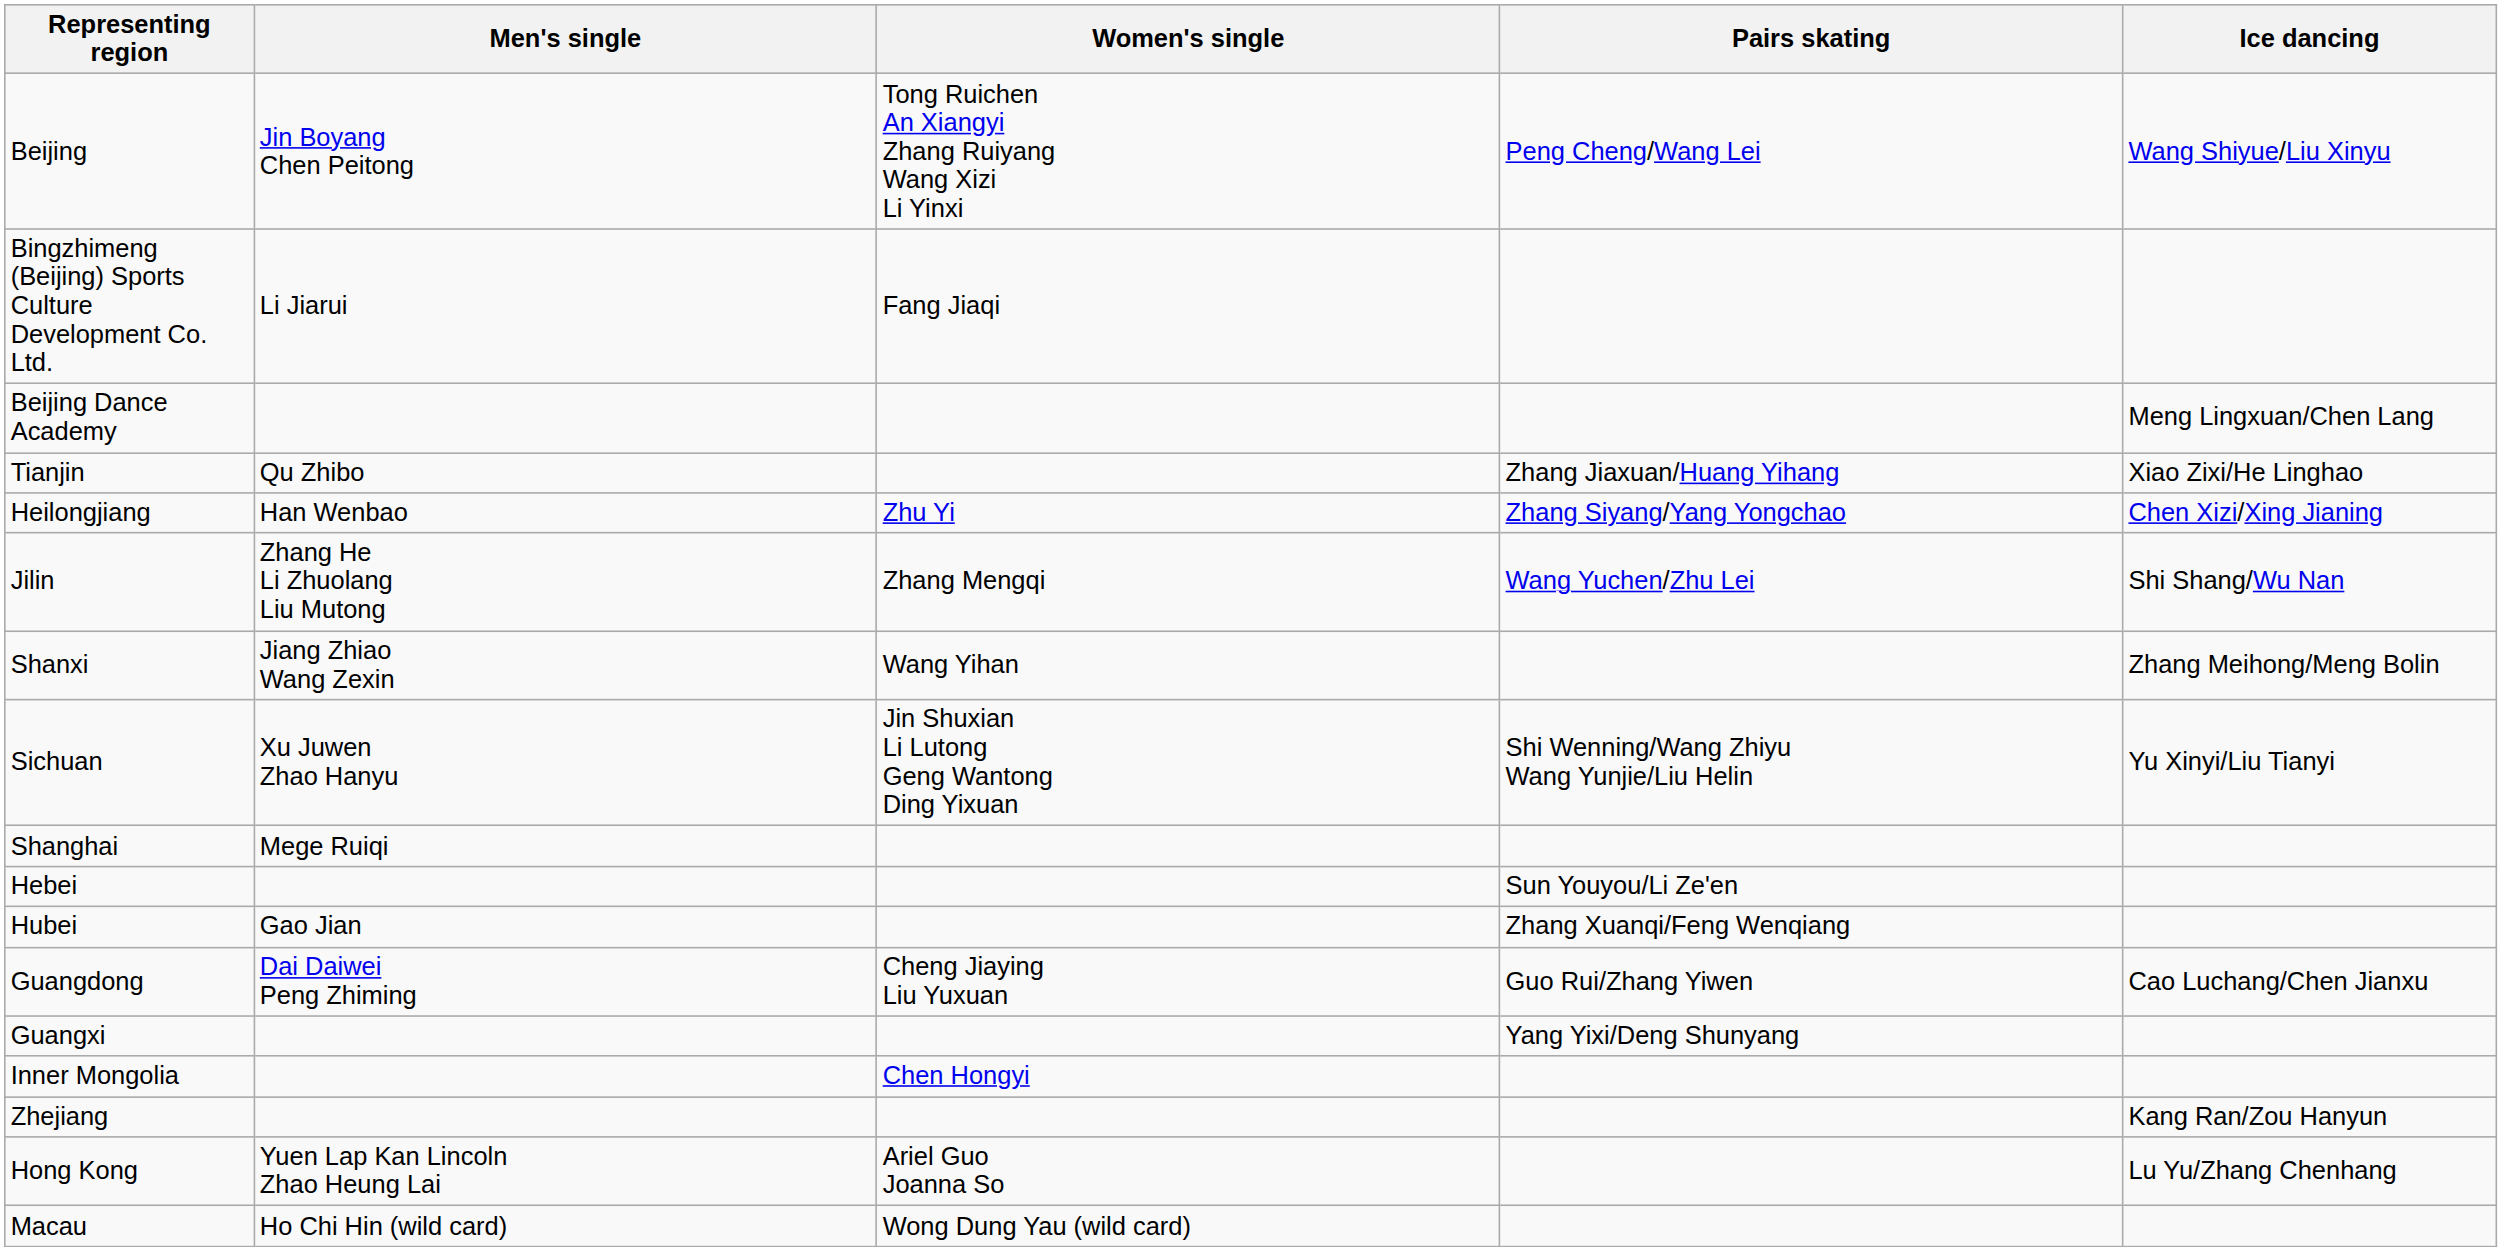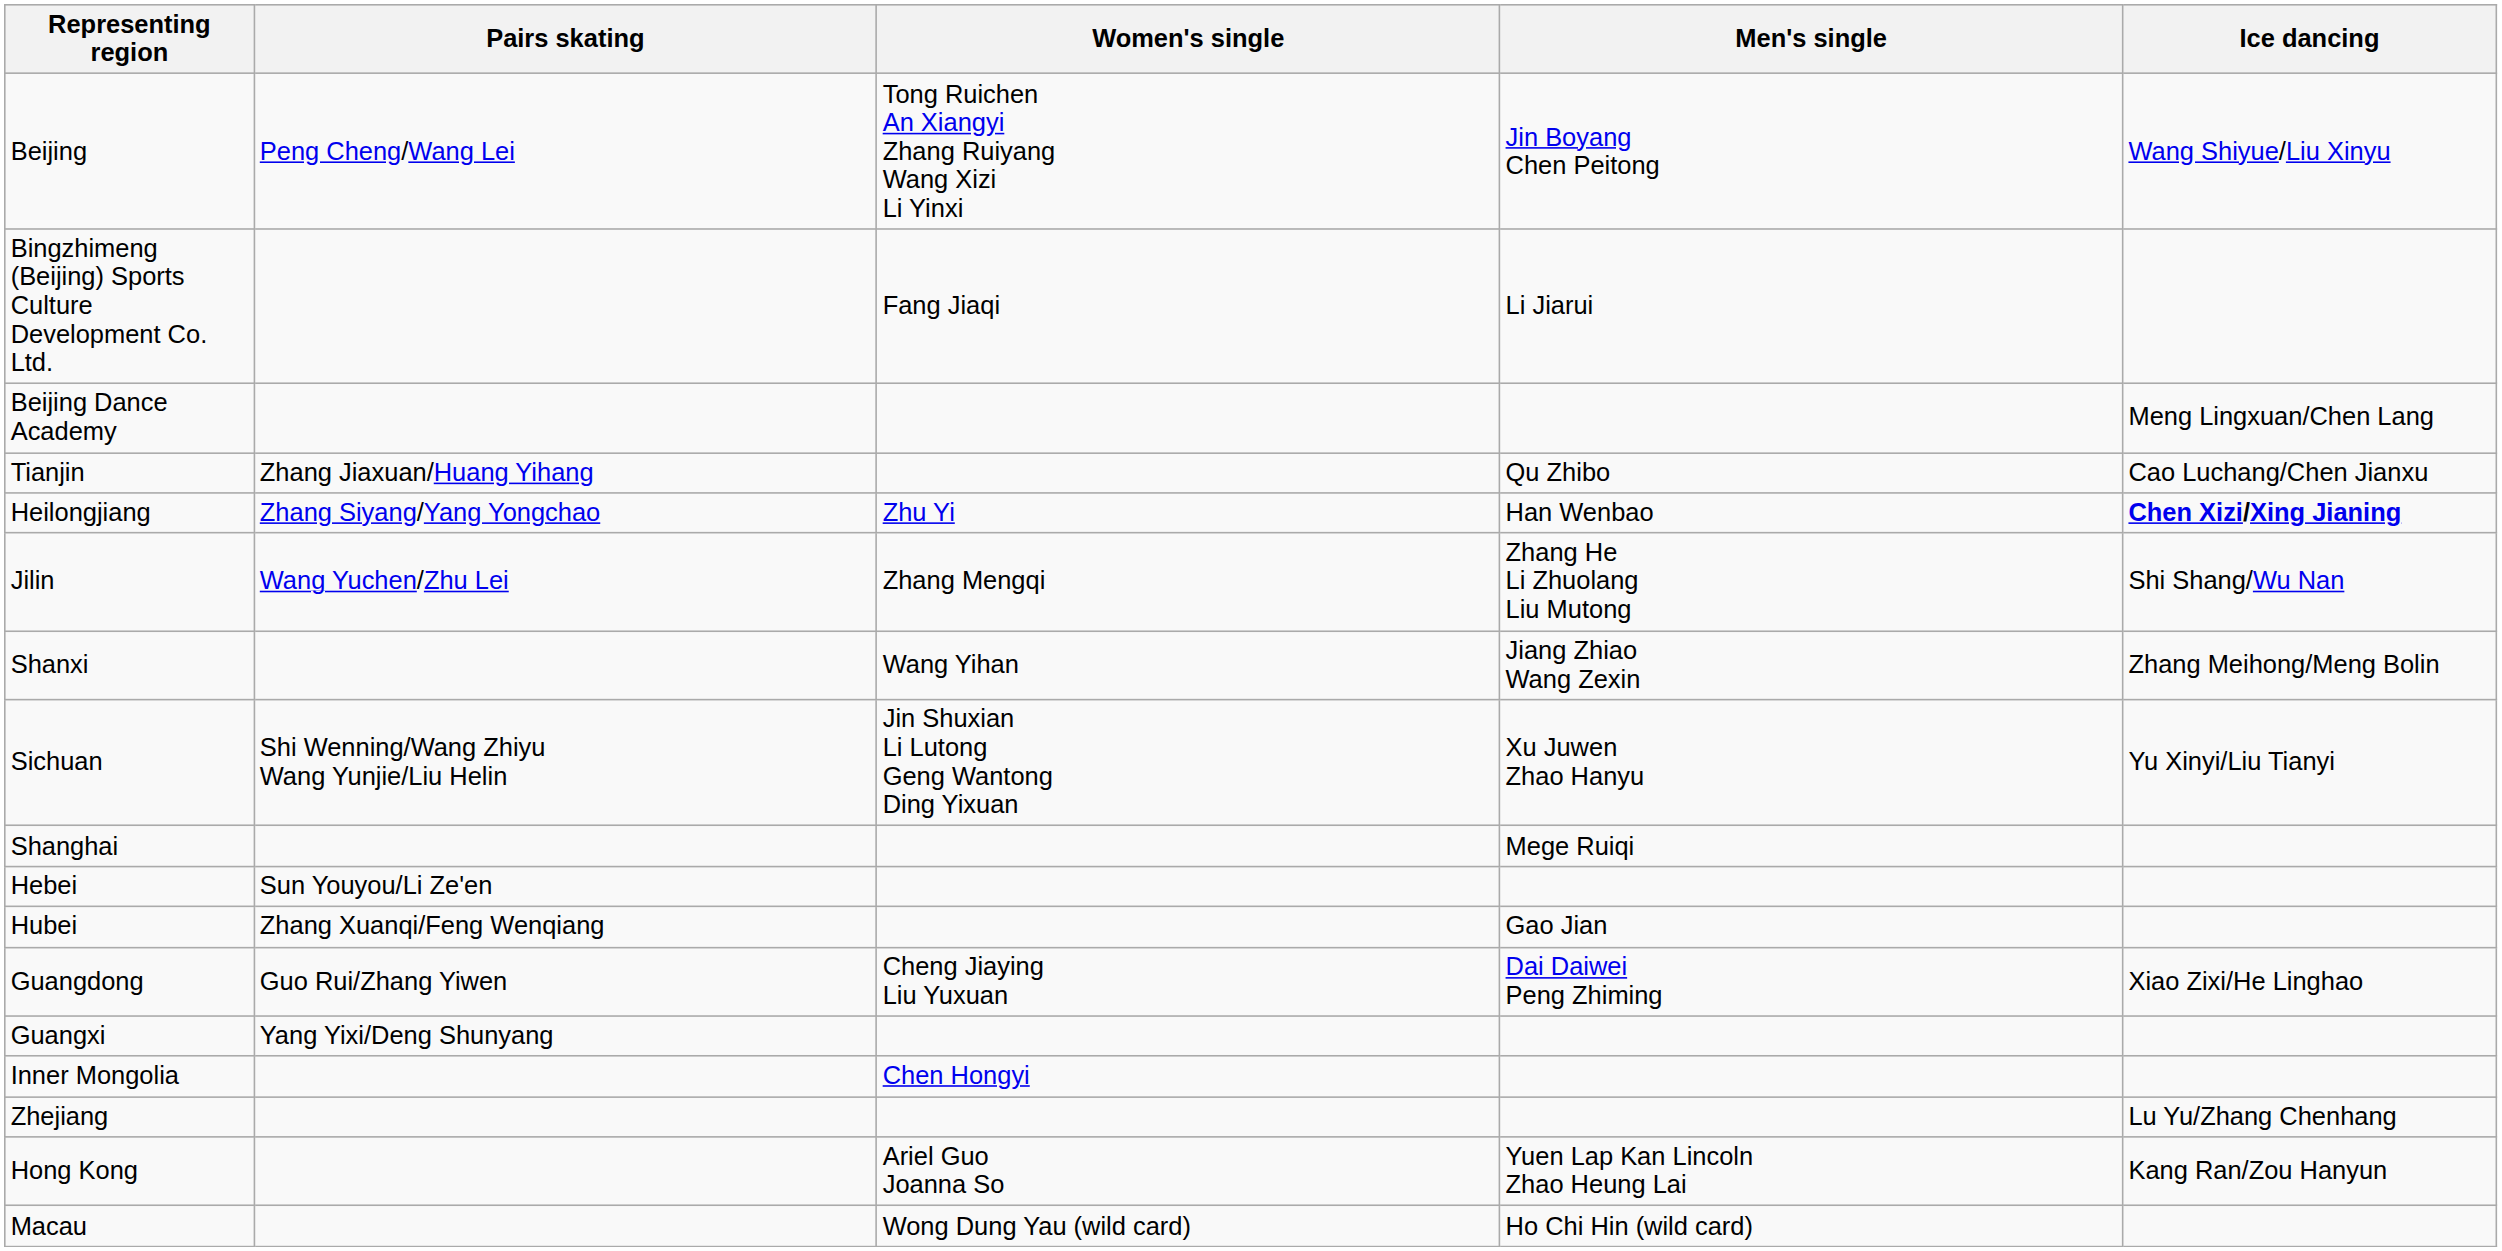columns swapped: Men's single <-> Pairs skating
Tianjin | Ice dancing: Xiao Zixi/He Linghao -> Cao Luchang/Chen Jianxu
Heilongjiang | Ice dancing: normal -> bold
Guangdong | Ice dancing: Cao Luchang/Chen Jianxu -> Xiao Zixi/He Linghao
Zhejiang | Ice dancing: Kang Ran/Zou Hanyun -> Lu Yu/Zhang Chenhang
Hong Kong | Ice dancing: Lu Yu/Zhang Chenhang -> Kang Ran/Zou Hanyun
